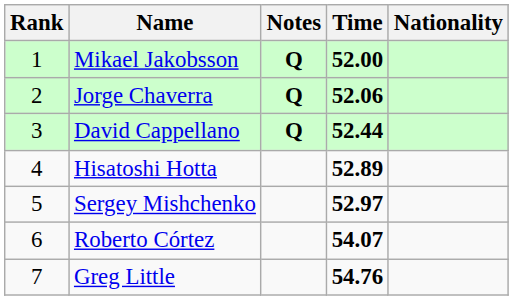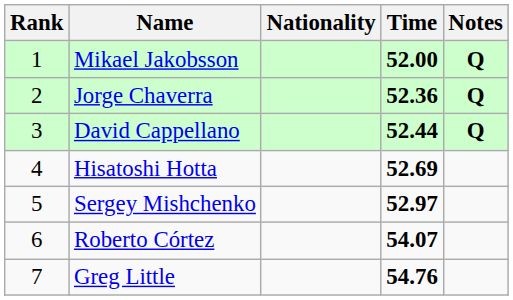columns swapped: Nationality <-> Notes
Jorge Chaverra | Time: 52.06 -> 52.36
Hisatoshi Hotta | Time: 52.89 -> 52.69
